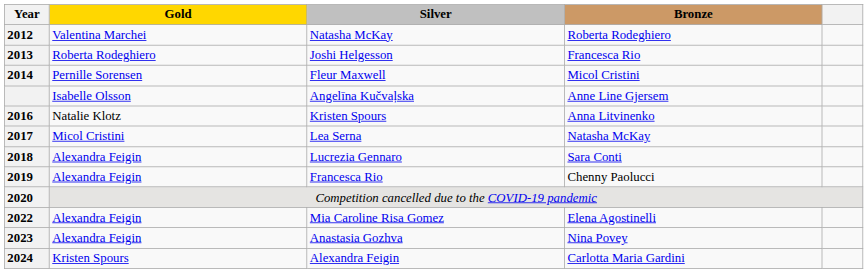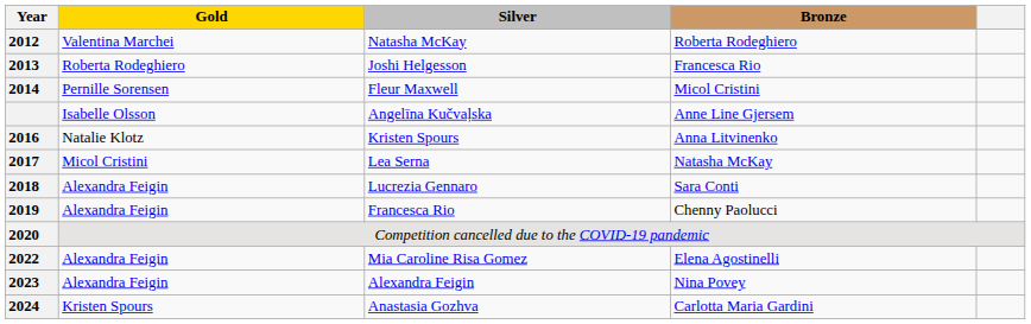2023 | Silver: Anastasia Gozhva -> Alexandra Feigin
2024 | Silver: Alexandra Feigin -> Anastasia Gozhva
